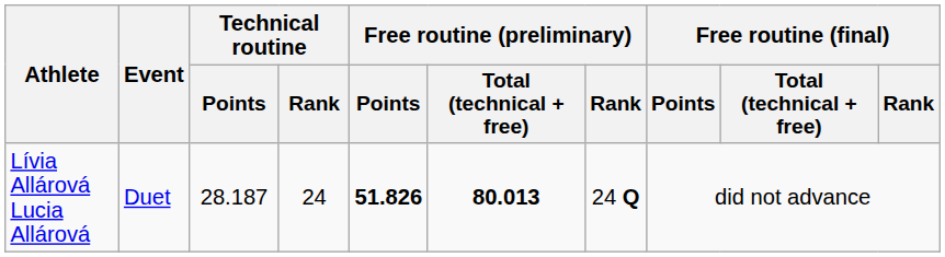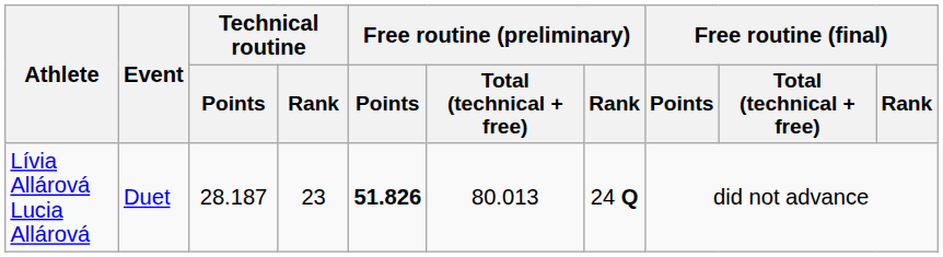Lívia Allárová Lucia Allárová | Technical routine / Rank: 24 -> 23
Lívia Allárová Lucia Allárová | Free routine (preliminary) / Total (technical + free): bold -> normal
